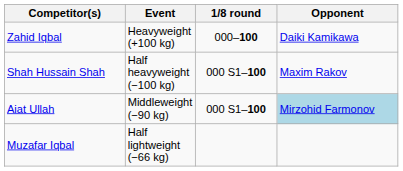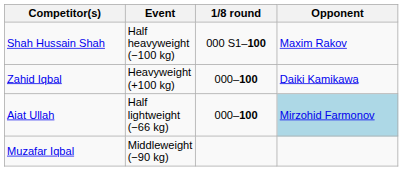rows swapped: Zahid Iqbal <-> Shah Hussain Shah
Aiat Ullah | Event: Middleweight (−90 kg) -> Half lightweight (−66 kg)
Aiat Ullah | 1/8 round: 000 S1–100 -> 000–100
Muzafar Iqbal | Event: Half lightweight (−66 kg) -> Middleweight (−90 kg)
